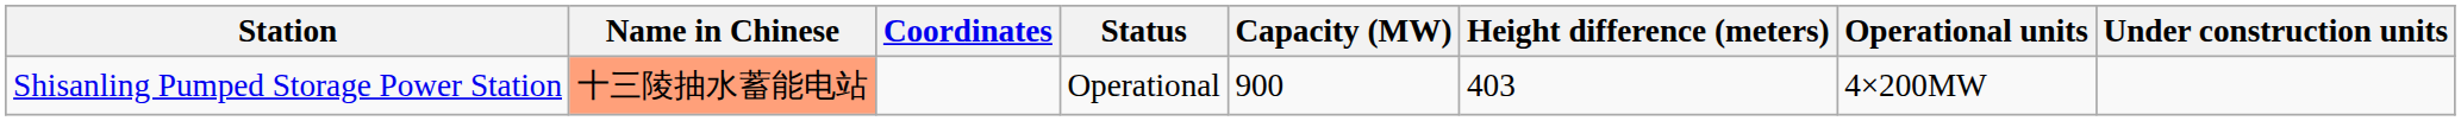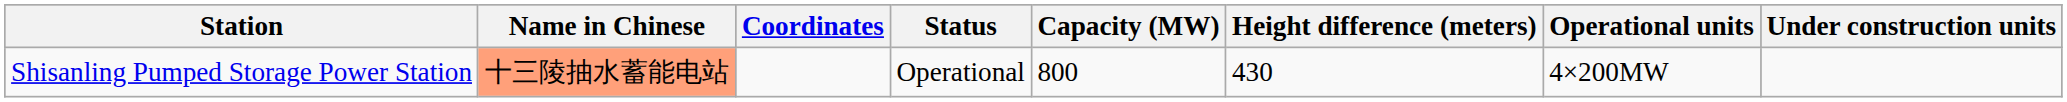Shisanling Pumped Storage Power Station | Capacity (MW): 900 -> 800
Shisanling Pumped Storage Power Station | Height difference (meters): 403 -> 430
